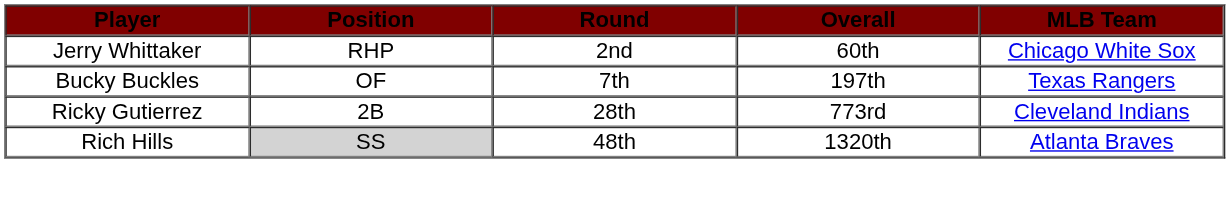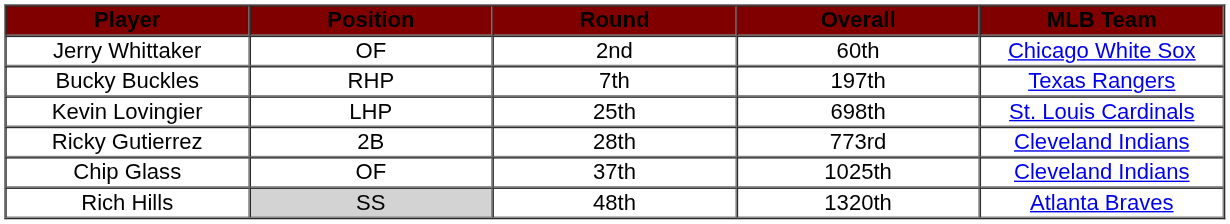Jerry Whittaker | Position: RHP -> OF
Bucky Buckles | Position: OF -> RHP
+ row: Kevin Lovingier | LHP | 25th | 698th | St. Louis Cardinals
+ row: Chip Glass | OF | 37th | 1025th | Cleveland Indians
